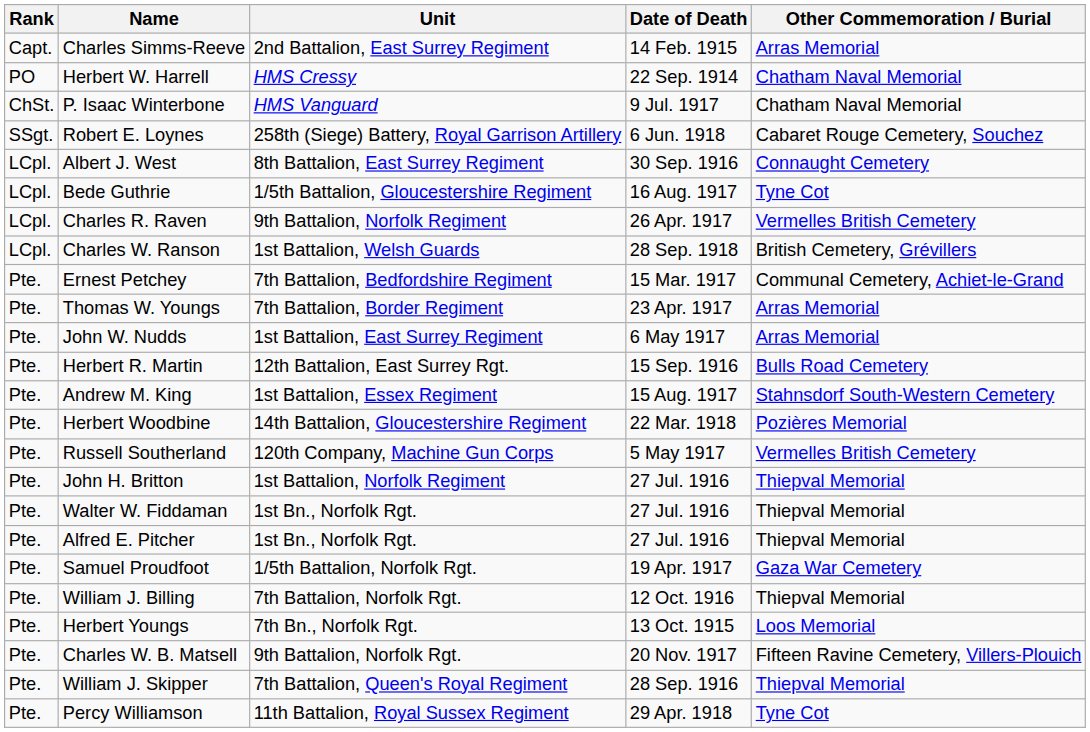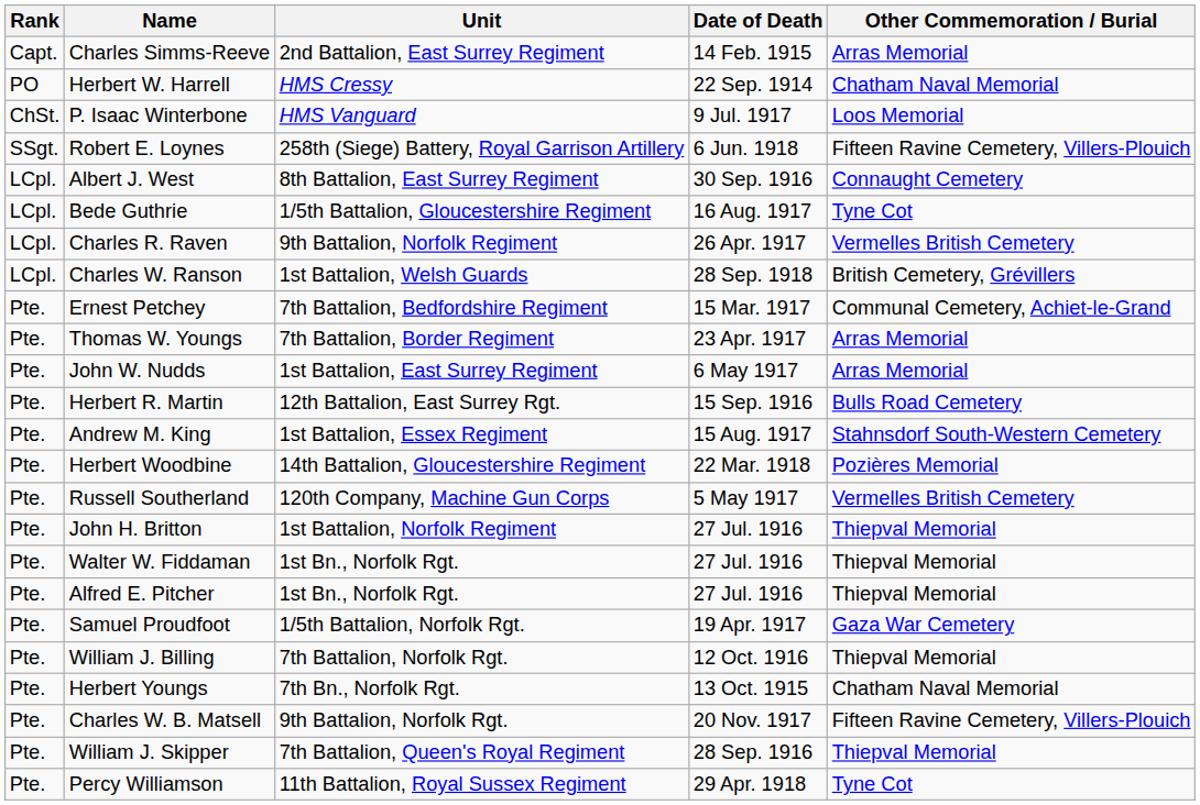P. Isaac Winterbone | Other Commemoration / Burial: Chatham Naval Memorial -> Loos Memorial
Robert E. Loynes | Other Commemoration / Burial: Cabaret Rouge Cemetery, Souchez -> Fifteen Ravine Cemetery, Villers-Plouich
Herbert Youngs | Other Commemoration / Burial: Loos Memorial -> Chatham Naval Memorial
